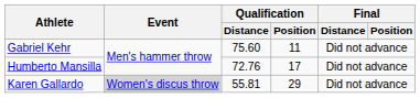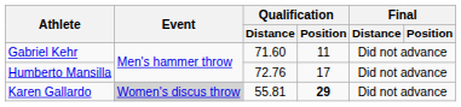Gabriel Kehr | Qualification / Distance: 75.60 -> 71.60
Karen Gallardo | Qualification / Position: normal -> bold
